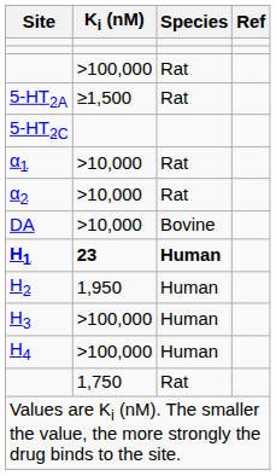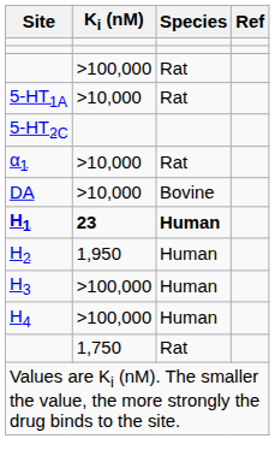+ row: 5-HT1A | >10,000 | Rat
- row: 5-HT2A | ≥1,500 | Rat
- row: α2 | >10,000 | Rat
